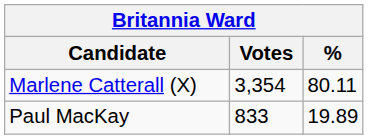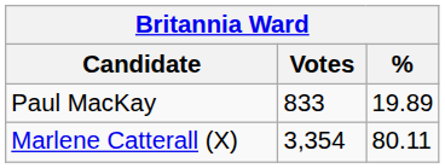rows swapped: Marlene Catterall (X) <-> Paul MacKay
